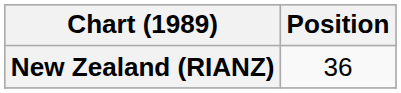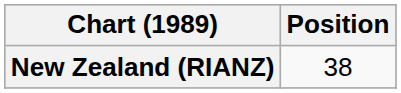New Zealand (RIANZ) | Position: 36 -> 38
